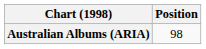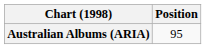Australian Albums (ARIA) | Position: 98 -> 95
